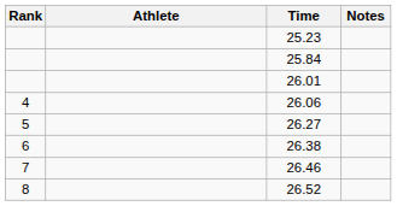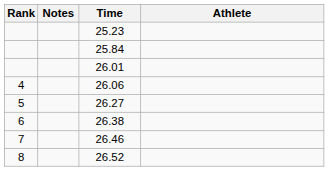columns swapped: Athlete <-> Notes
